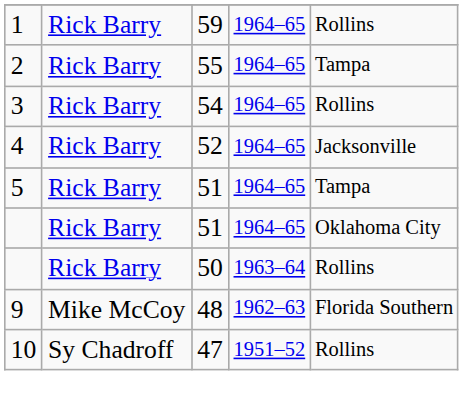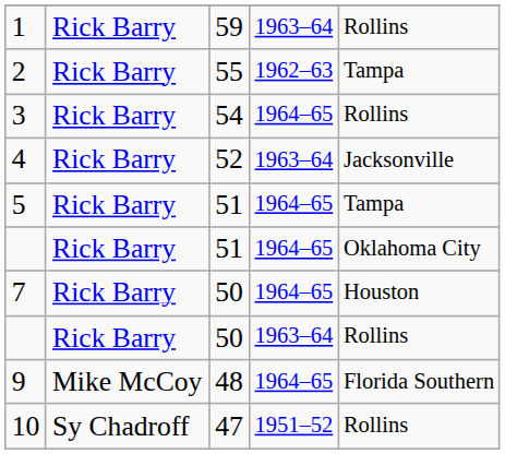1 | column 4: 1964–65 -> 1963–64
2 | column 4: 1964–65 -> 1962–63
4 | column 4: 1964–65 -> 1963–64
+ row: 7 | Rick Barry | 50 | 1964–65 | Houston
9 | column 4: 1962–63 -> 1964–65
